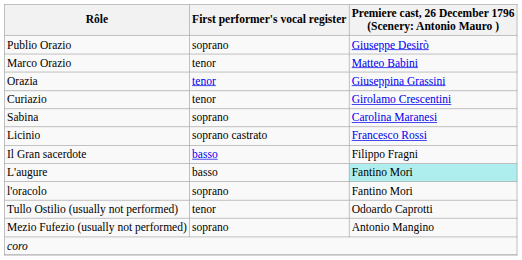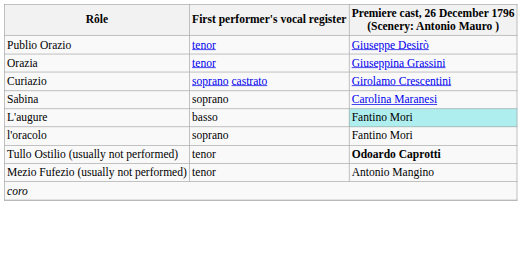Publio Orazio | First performer's vocal register: soprano -> tenor
- row: Marco Orazio | tenor | Matteo Babini
Curiazio | First performer's vocal register: tenor -> soprano castrato
- row: Licinio | soprano castrato | Francesco Rossi
- row: Il Gran sacerdote | basso | Filippo Fragni
Tullo Ostilio (usually not performed) | column 3: normal -> bold
Mezio Fufezio (usually not performed) | First performer's vocal register: soprano -> tenor
